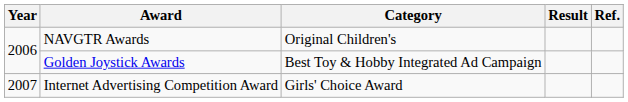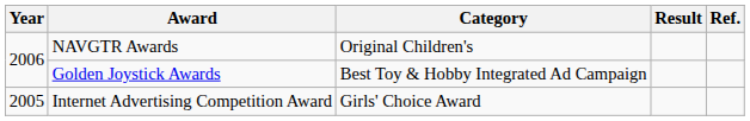Internet Advertising Competition Award | Year: 2007 -> 2005
